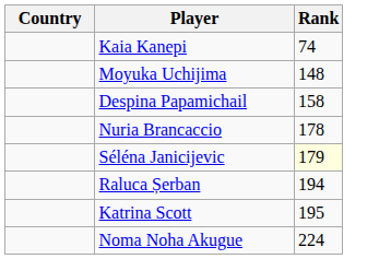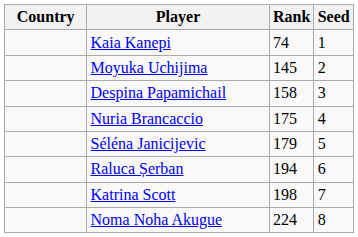+ column: Seed | 1 | 2 | 3 | 4 | 5 | 6 | 7 | 8
Moyuka Uchijima | Rank: 148 -> 145
Nuria Brancaccio | Rank: 178 -> 175
Séléna Janicijevic | Rank: lightyellow background -> no background
Katrina Scott | Rank: 195 -> 198
